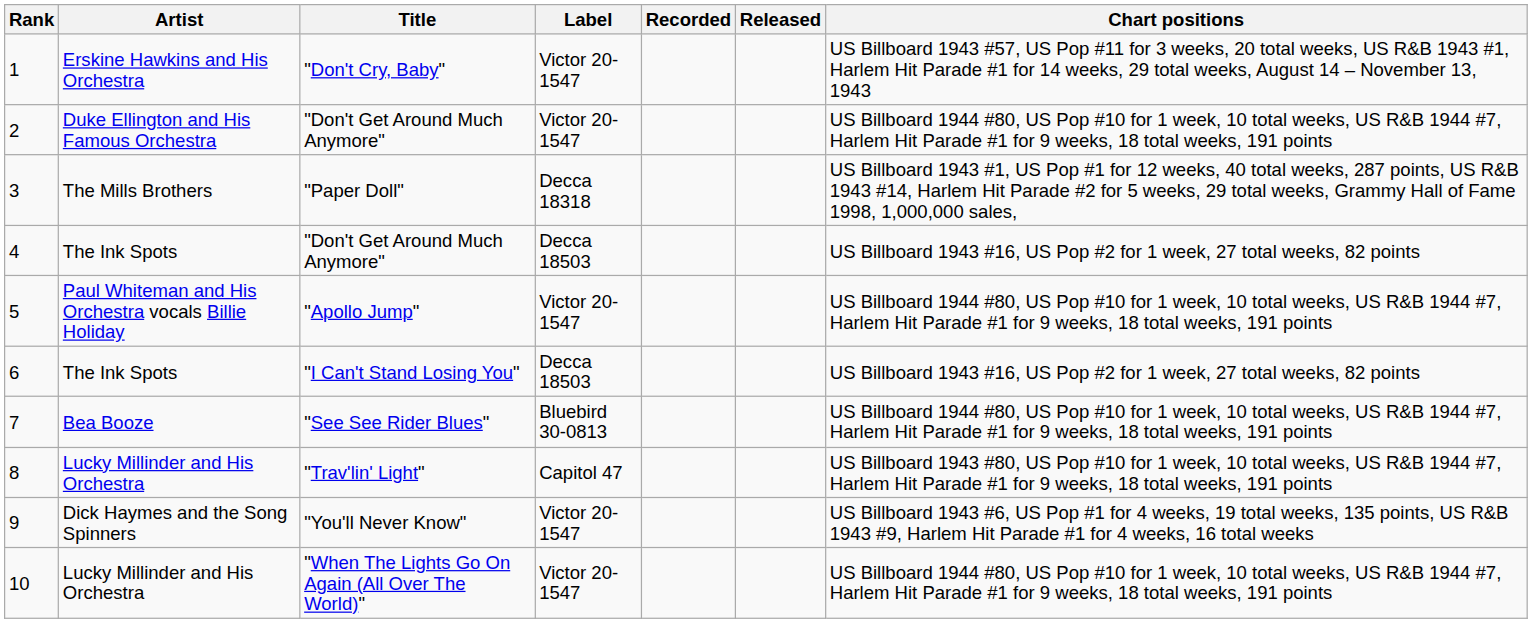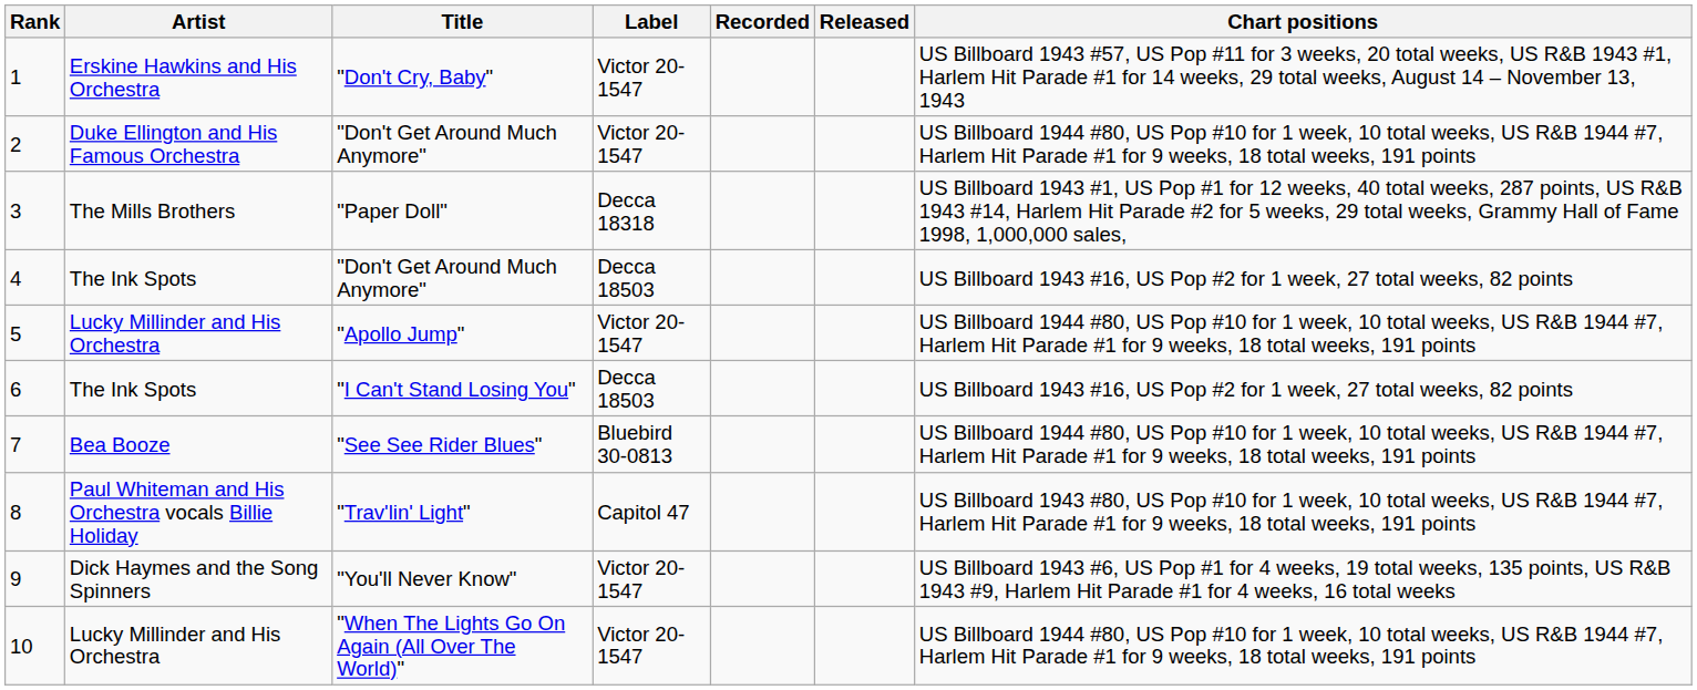"Apollo Jump" | Artist: Paul Whiteman and His Orchestra vocals Billie Holiday -> Lucky Millinder and His Orchestra
"Trav'lin' Light" | Artist: Lucky Millinder and His Orchestra -> Paul Whiteman and His Orchestra vocals Billie Holiday
